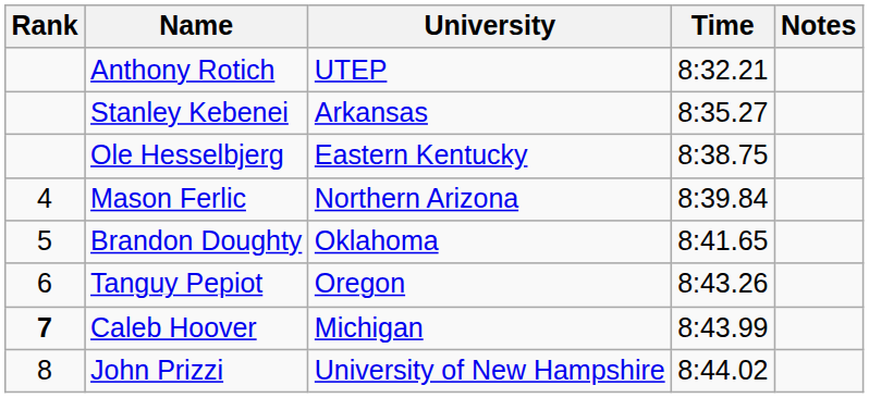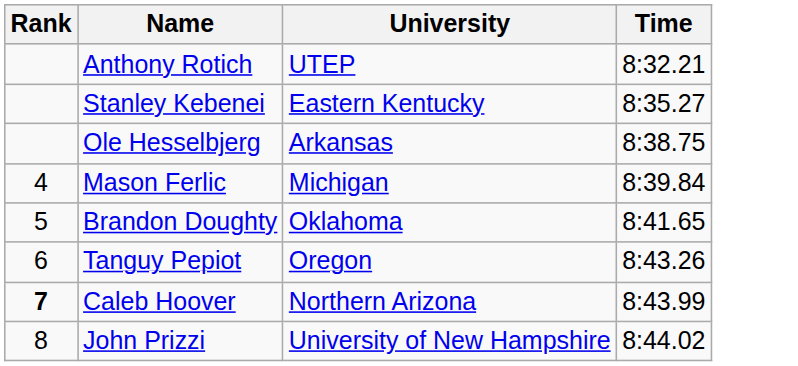- column: Notes
Stanley Kebenei | University: Arkansas -> Eastern Kentucky
Ole Hesselbjerg | University: Eastern Kentucky -> Arkansas
Mason Ferlic | University: Northern Arizona -> Michigan
Caleb Hoover | University: Michigan -> Northern Arizona
